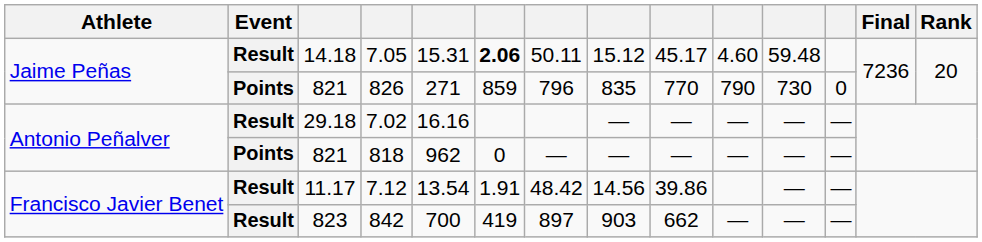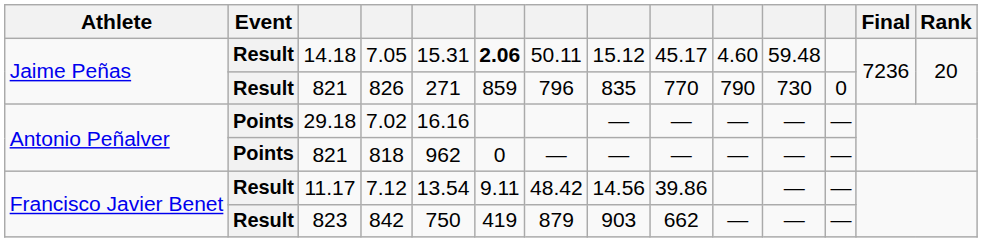826 | Event: Points -> Result
7.02 | Event: Result -> Points
7.12 | column 6: 1.91 -> 9.11
842 | column 5: 700 -> 750
842 | column 7: 897 -> 879
